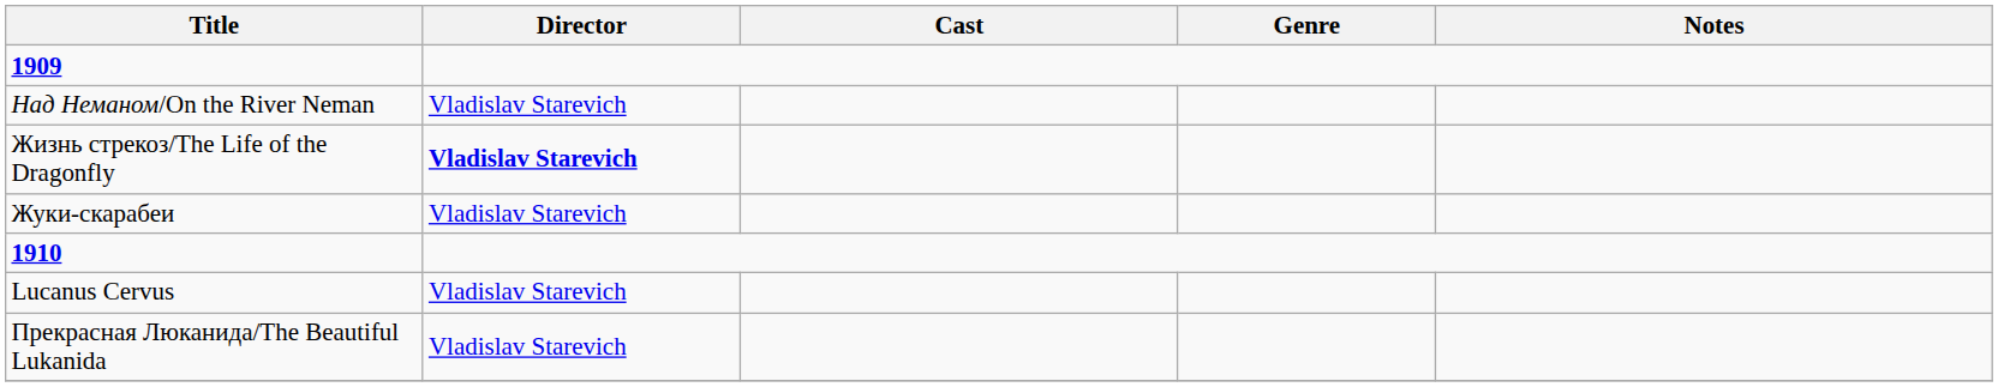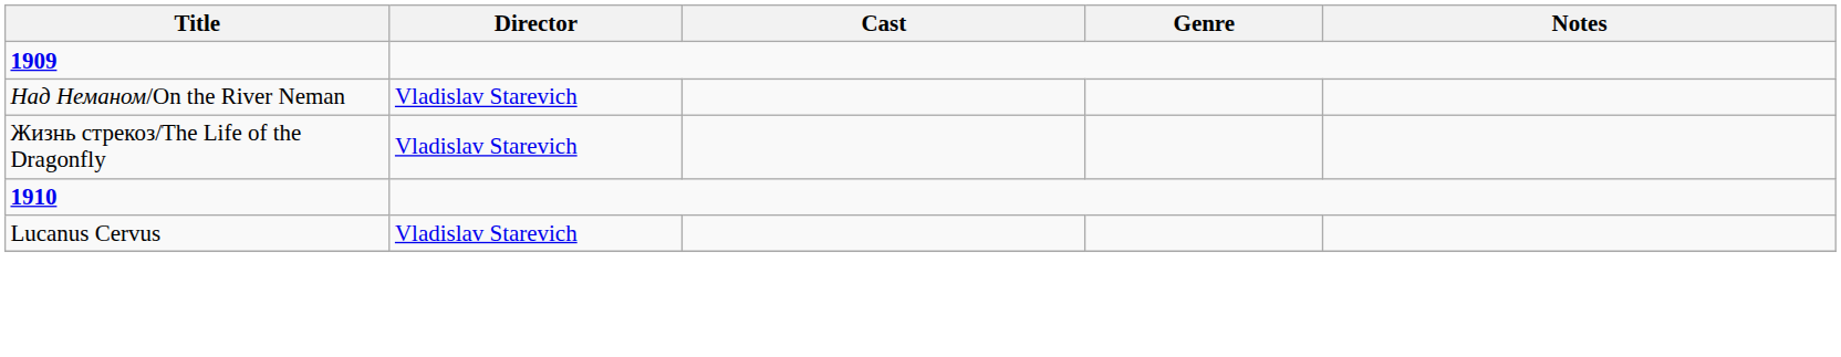Жизнь стрекоз/The Life of the Dragonfly | Director: bold -> normal
- row: Жуки-скарабеи | Vladislav Starevich
- row: Прекрасная Люканида/The Beautiful Lukanida | Vladislav Starevich
